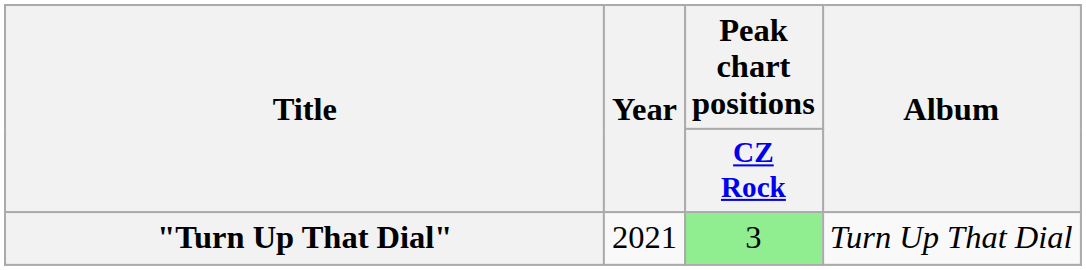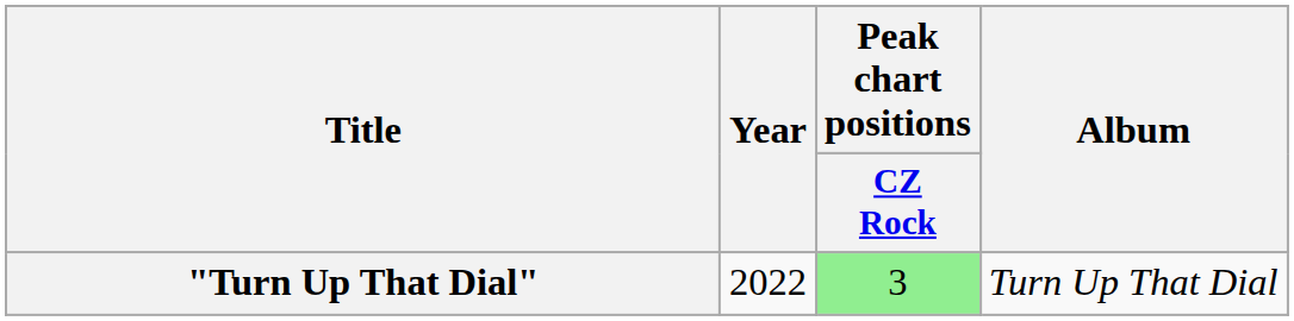"Turn Up That Dial" | Year: 2021 -> 2022
